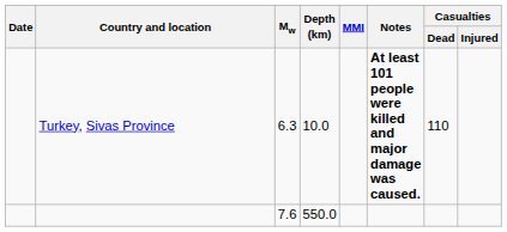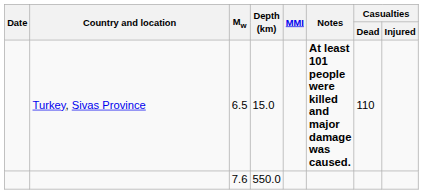Turkey, Sivas Province | Mw: 6.3 -> 6.5
Turkey, Sivas Province | Depth (km): 10.0 -> 15.0
